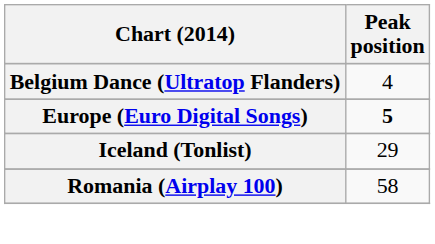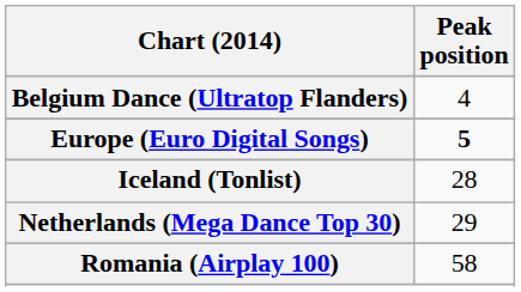Iceland (Tonlist) | Peak position: 29 -> 28
+ row: Netherlands (Mega Dance Top 30) | 29
